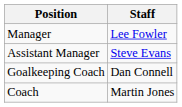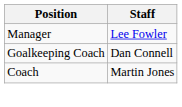- row: Assistant Manager | Steve Evans
